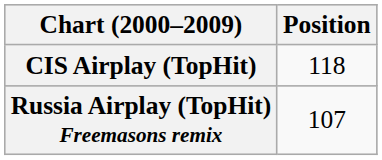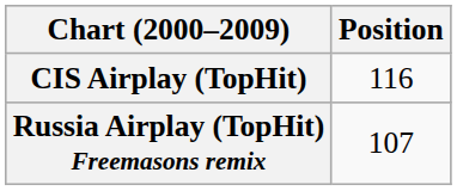CIS Airplay (TopHit) | Position: 118 -> 116
